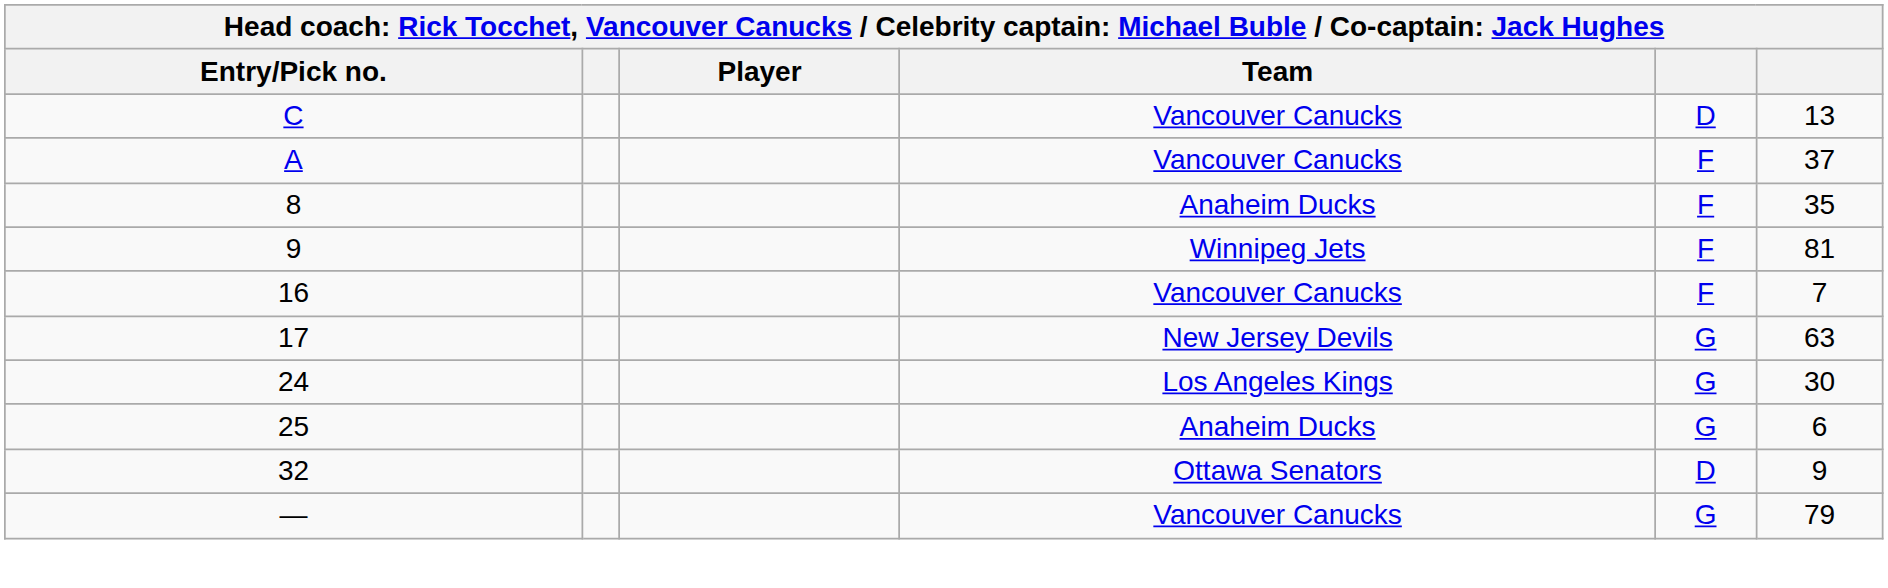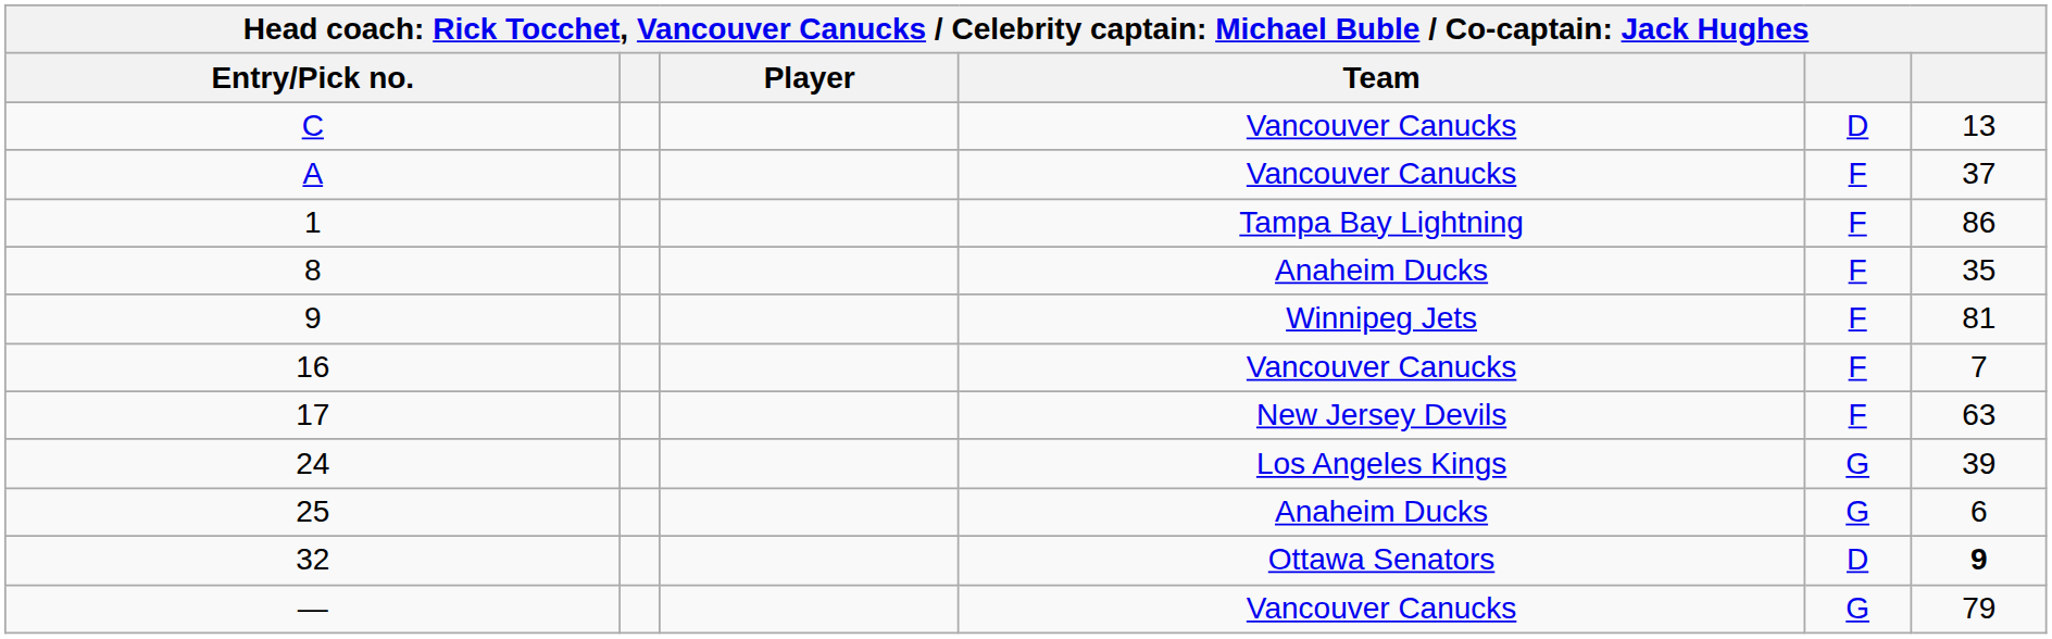+ row: 1 | Tampa Bay Lightning | F | 86
17 | column 5: G -> F
24 | column 6: 30 -> 39
32 | column 6: normal -> bold
